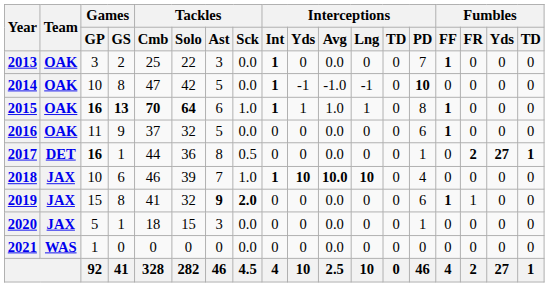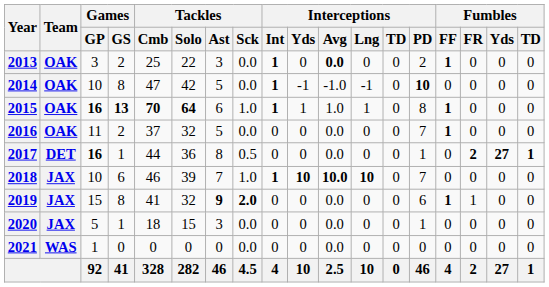2013 | Interceptions / Avg: normal -> bold
2013 | Interceptions / PD: 7 -> 2
2016 | Games / GS: 9 -> 2
2016 | Interceptions / PD: 6 -> 7
2018 | Interceptions / PD: 4 -> 7
